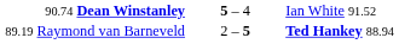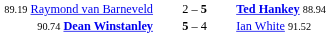rows swapped: 90.74 Dean Winstanley <-> 89.19 Raymond van Barneveld
